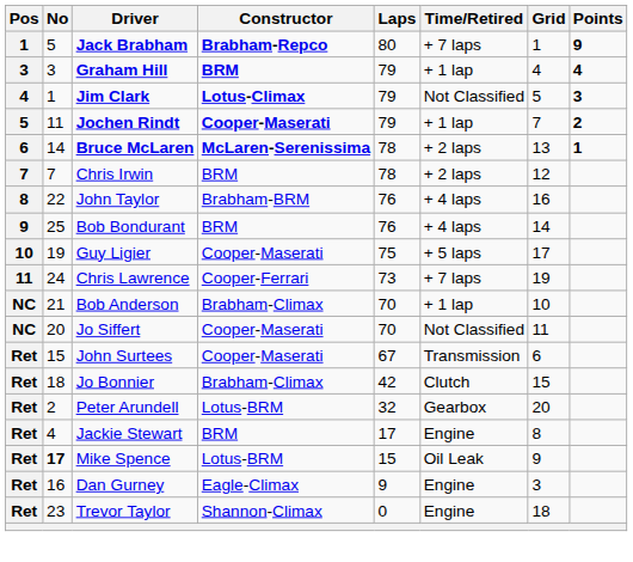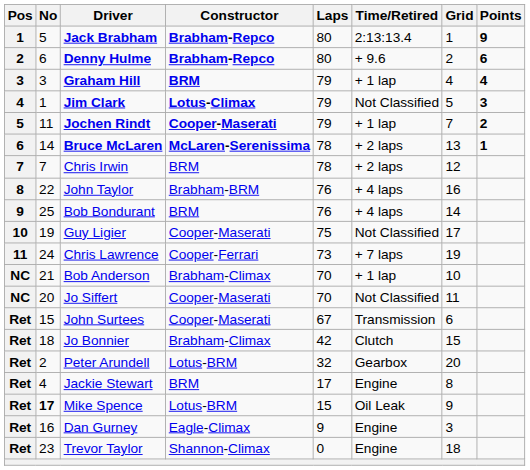Jack Brabham | Time/Retired: + 7 laps -> 2:13:13.4
+ row: 2 | 6 | Denny Hulme | Brabham-Repco | 80 | + 9.6 | 2 | 6
Guy Ligier | Time/Retired: + 5 laps -> Not Classified
